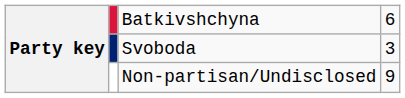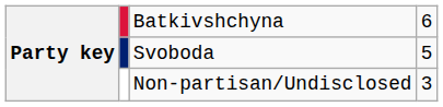Svoboda | column 4: 3 -> 5
Non-partisan/Undisclosed | column 4: 9 -> 3
